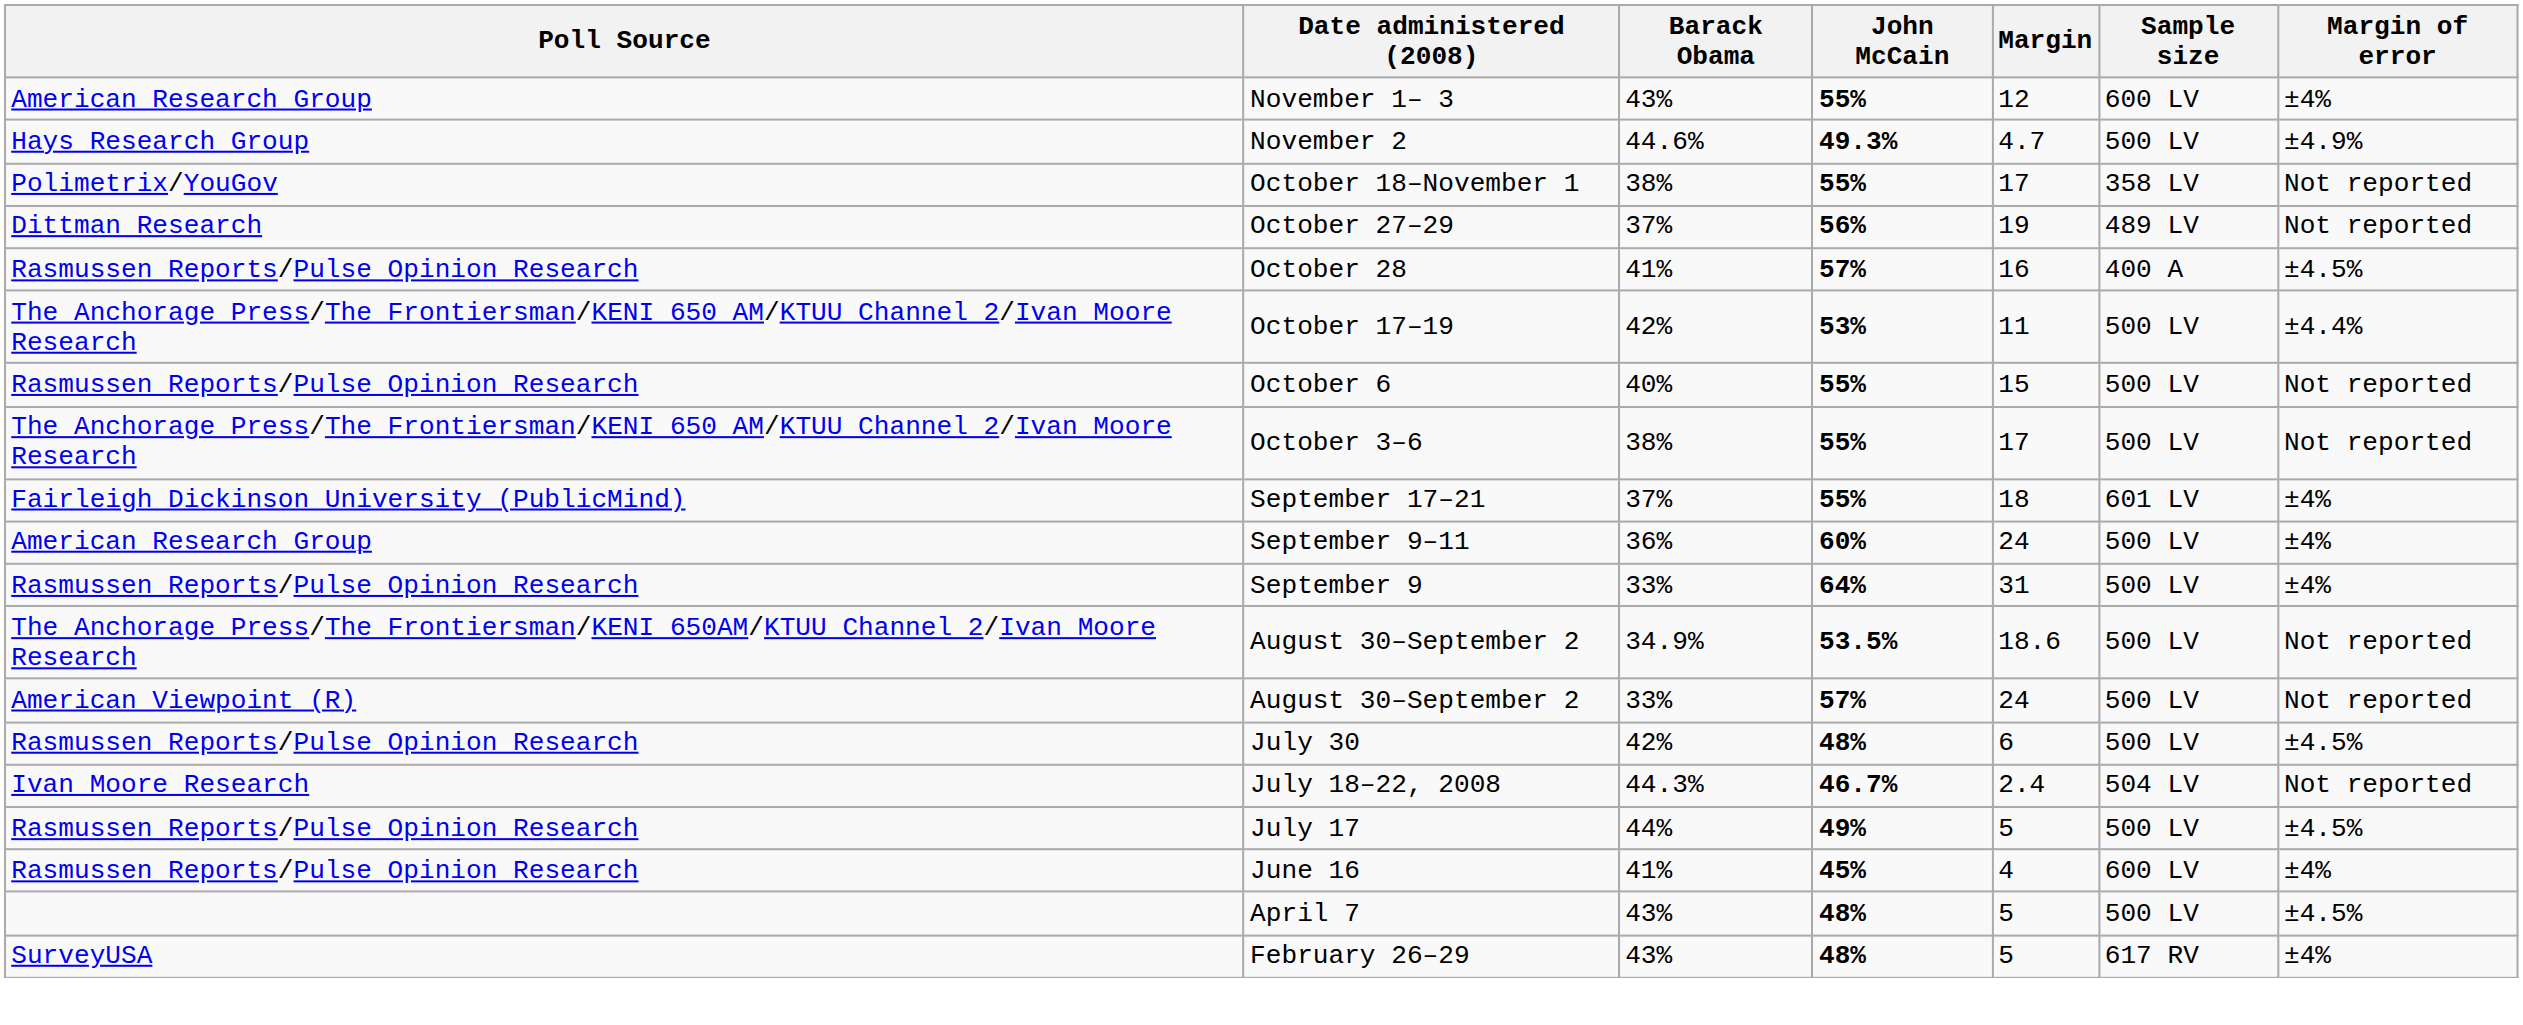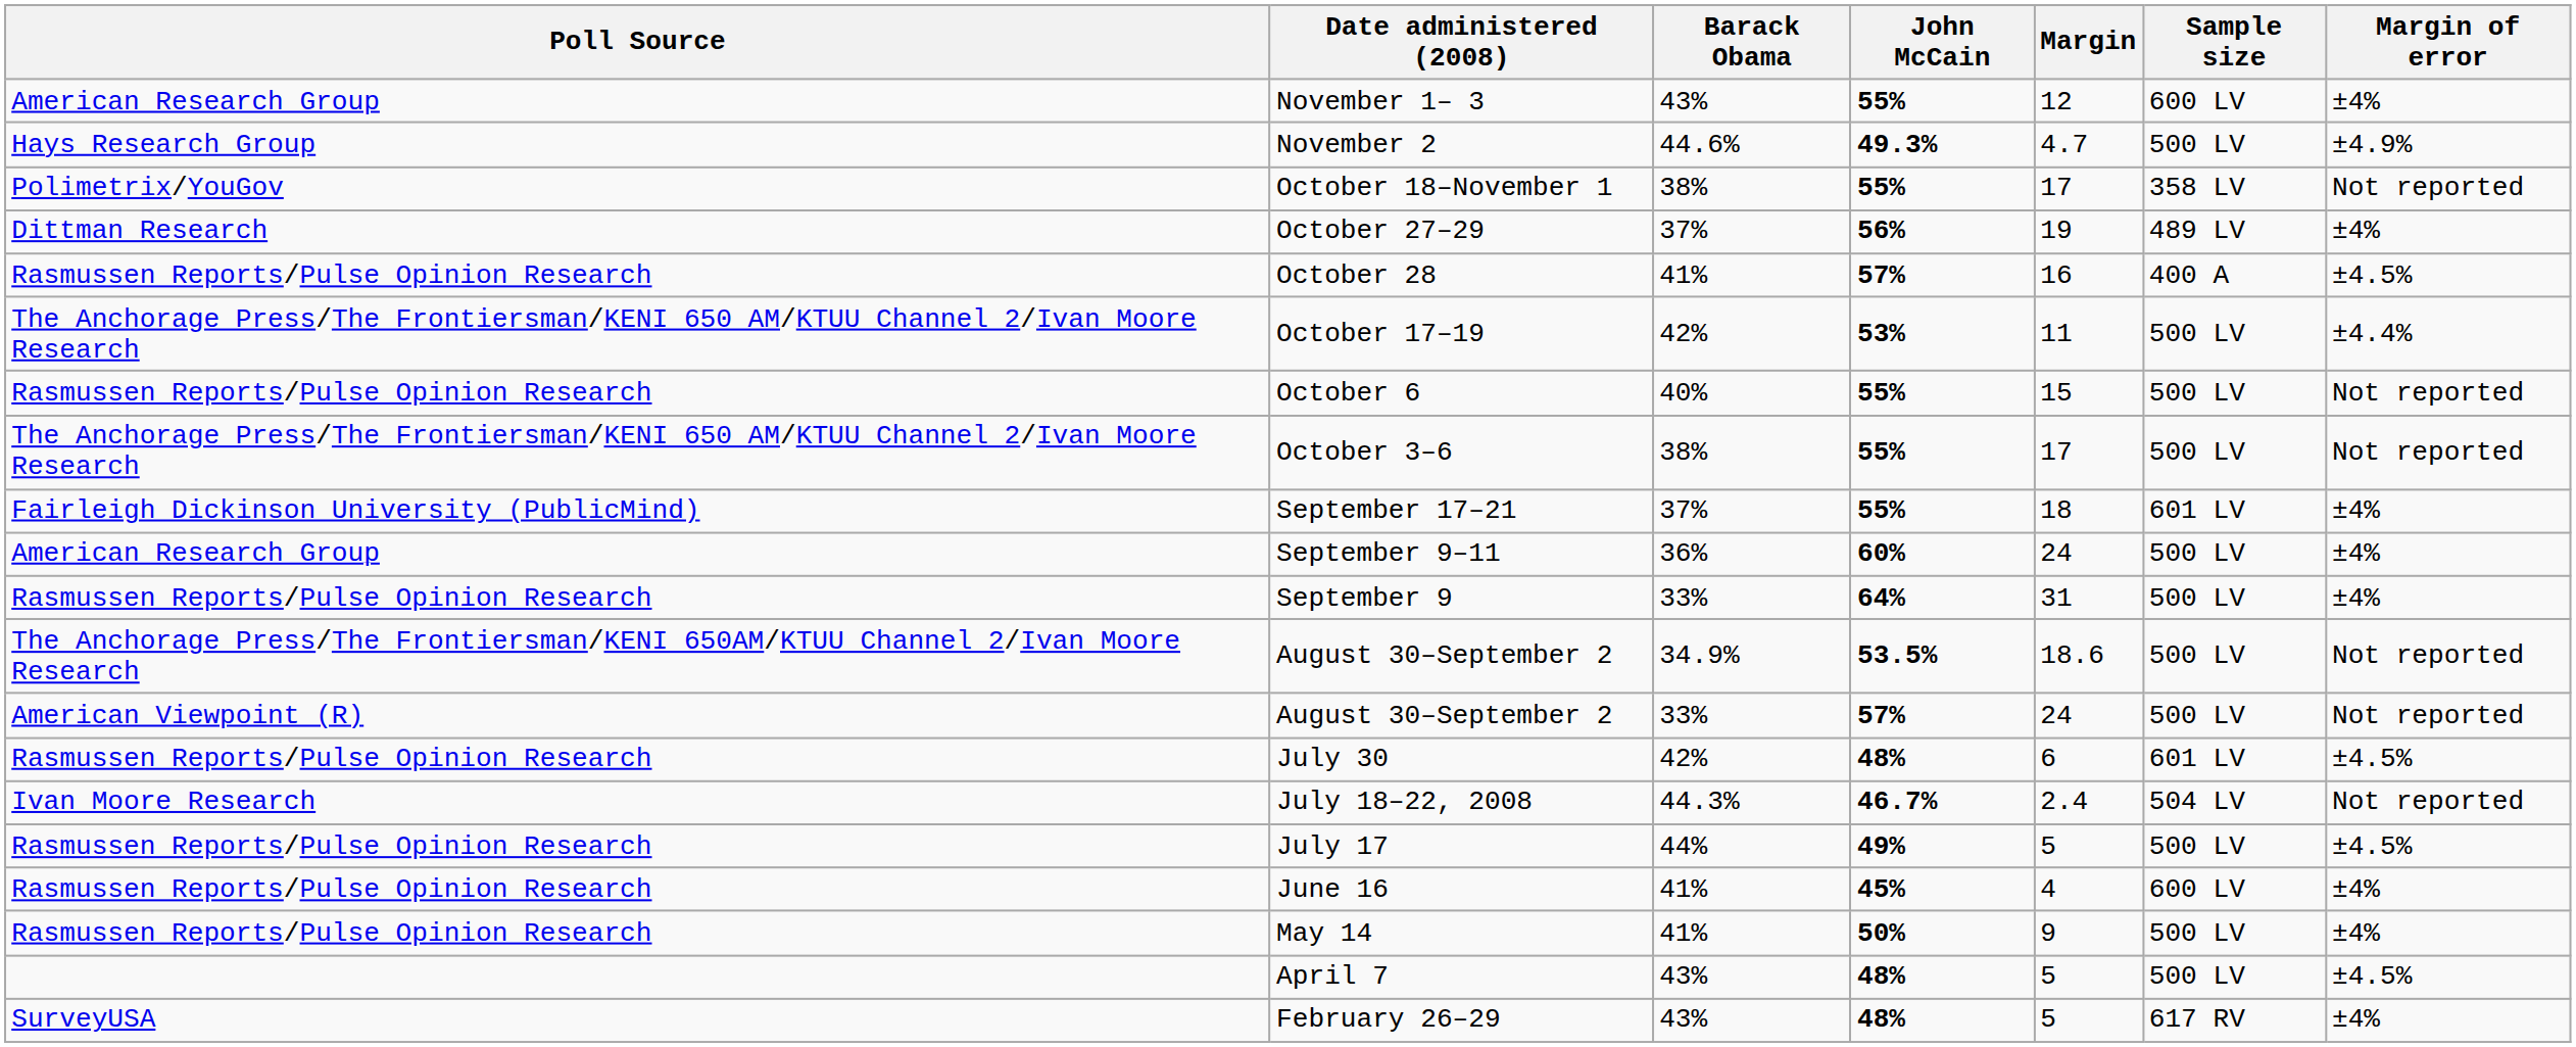October 27–29 | Margin of error: Not reported -> ±4%
July 30 | Sample size: 500 LV -> 601 LV
+ row: Rasmussen Reports/Pulse Opinion Research | May 14 | 41% | 50% | 9 | 500 LV | ±4%
